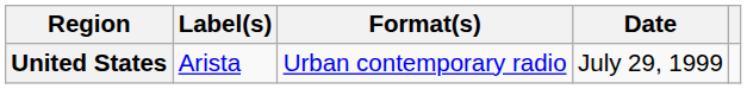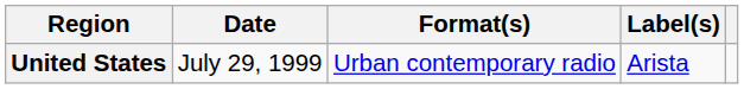columns swapped: Date <-> Label(s)
